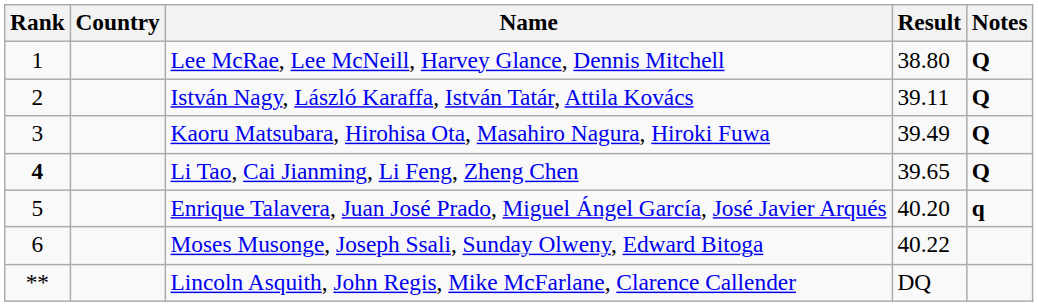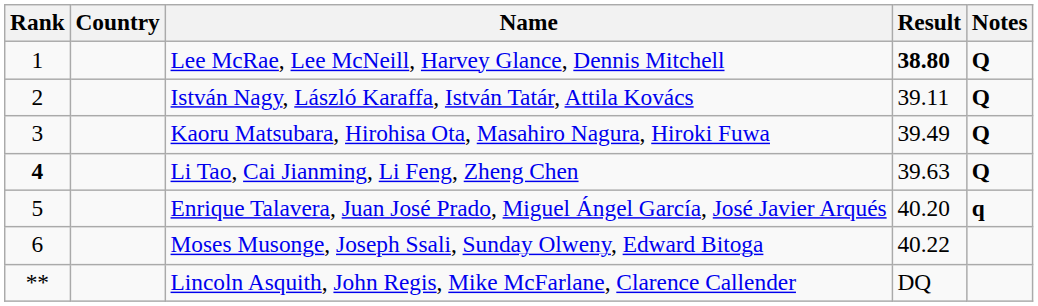Lee McRae, Lee McNeill, Harvey Glance, Dennis Mitchell | Result: normal -> bold
Li Tao, Cai Jianming, Li Feng, Zheng Chen | Result: 39.65 -> 39.63
